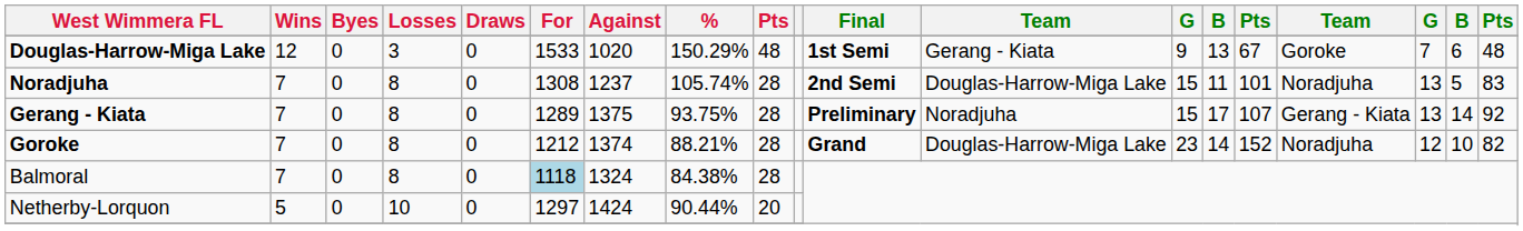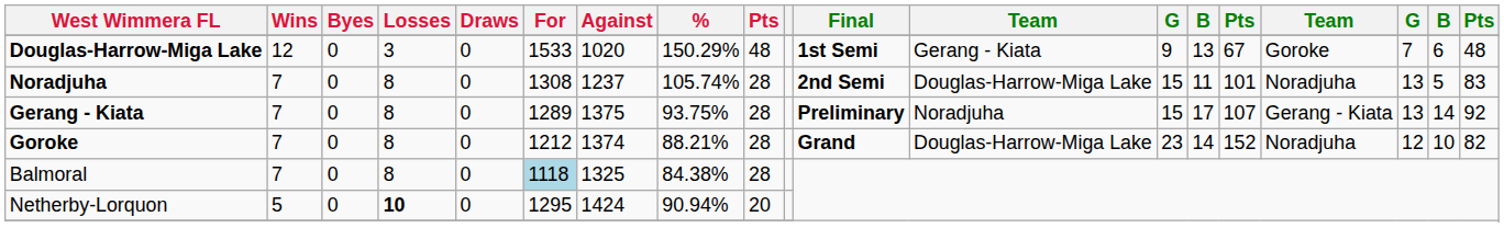Balmoral | Against: 1324 -> 1325
Netherby-Lorquon | Losses: normal -> bold
Netherby-Lorquon | For: 1297 -> 1295
Netherby-Lorquon | %: 90.44% -> 90.94%
